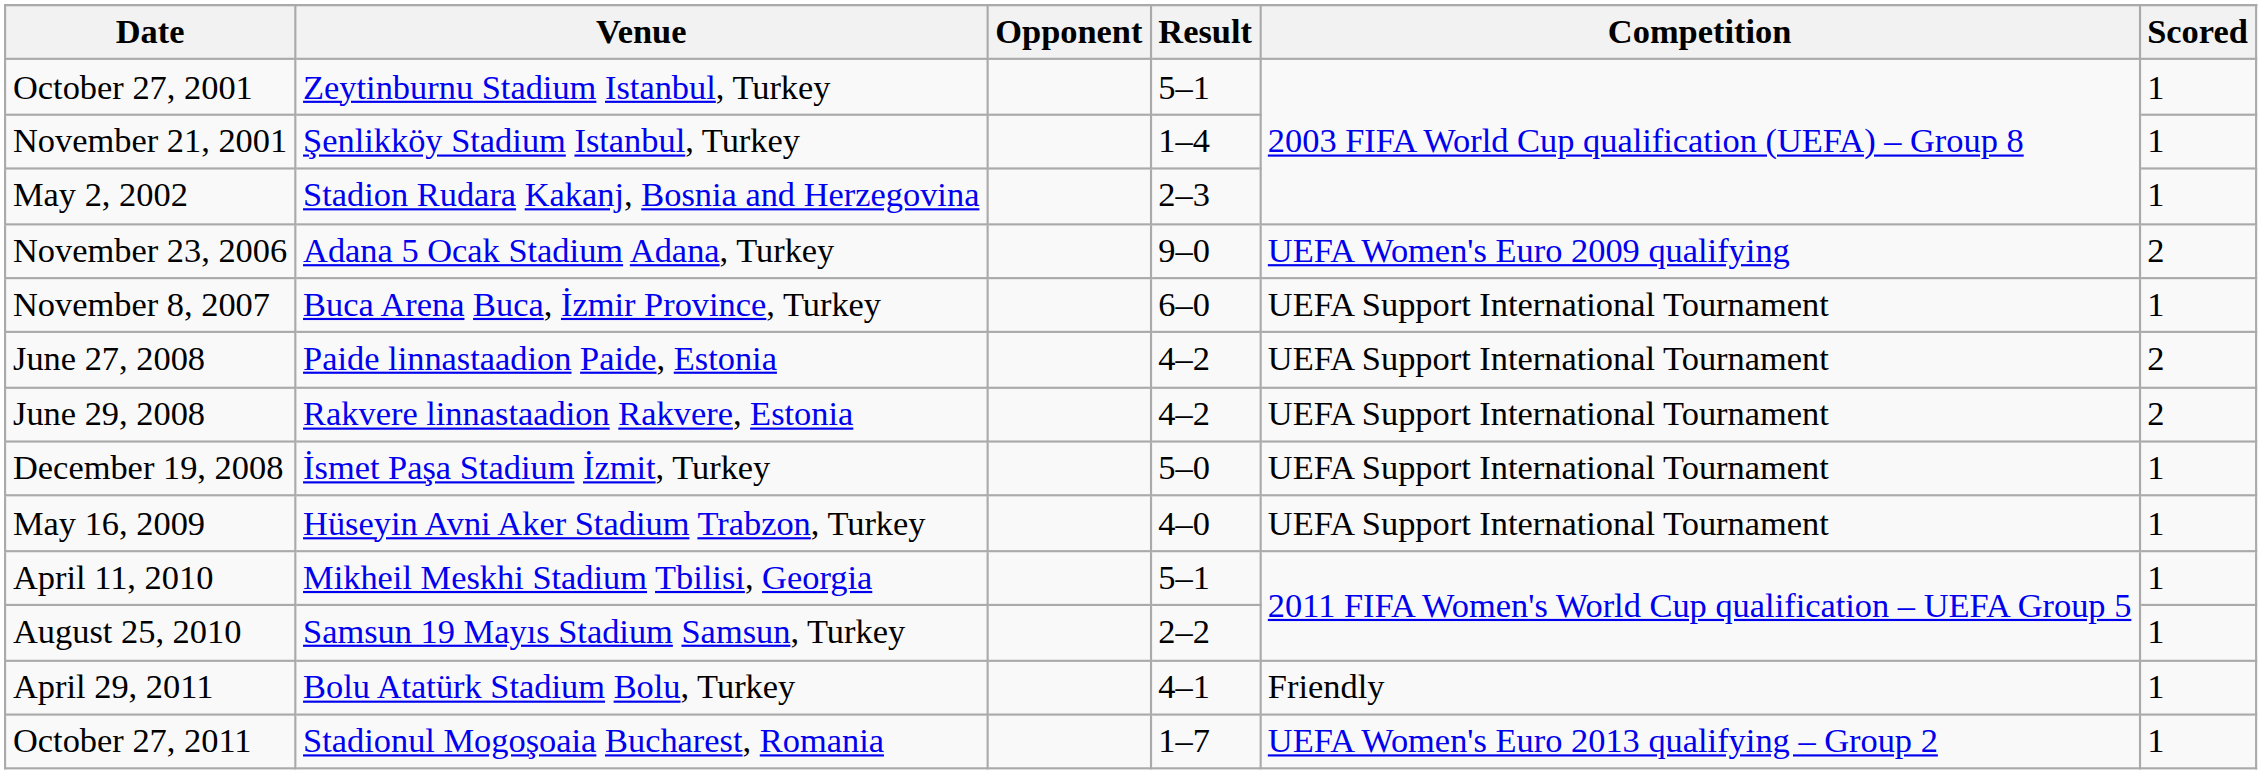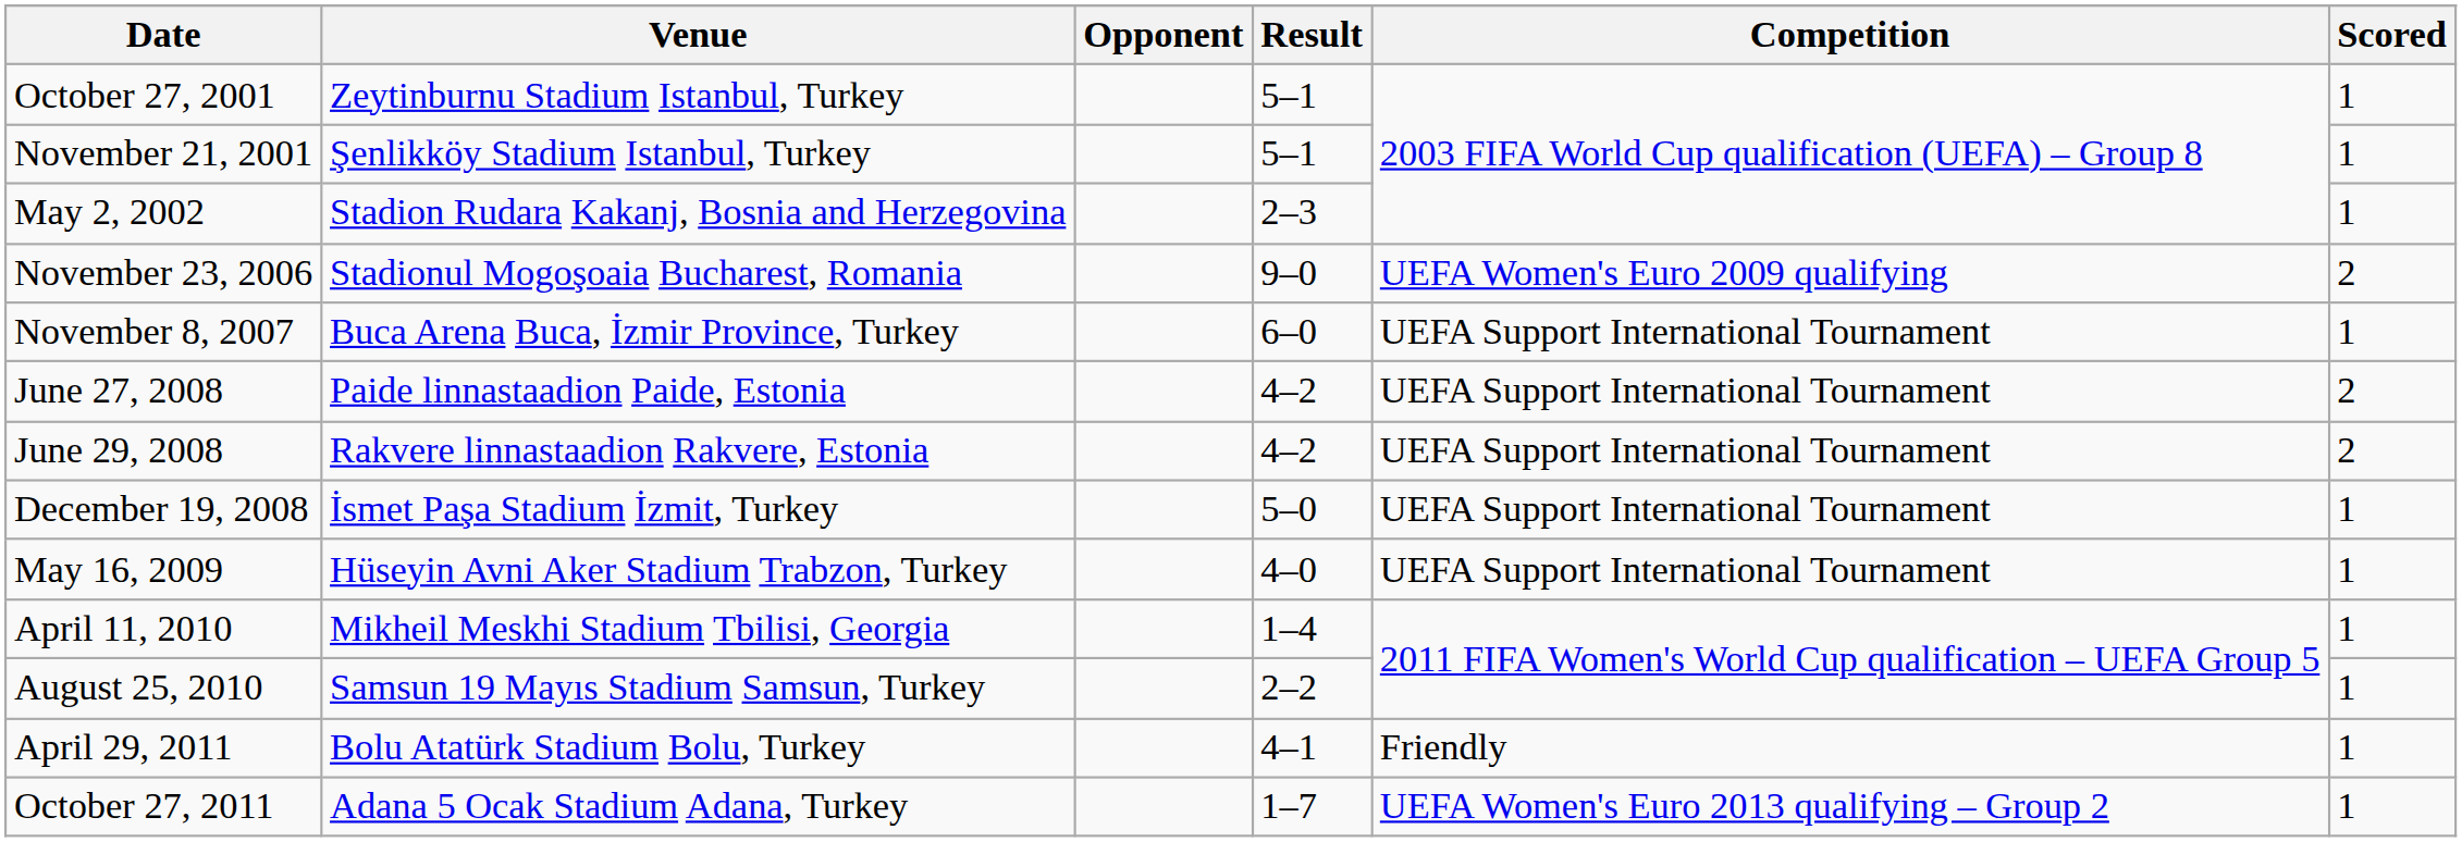November 21, 2001 | Result: 1–4 -> 5–1
November 23, 2006 | Venue: Adana 5 Ocak Stadium Adana, Turkey -> Stadionul Mogoşoaia Bucharest, Romania
April 11, 2010 | Result: 5–1 -> 1–4
October 27, 2011 | Venue: Stadionul Mogoşoaia Bucharest, Romania -> Adana 5 Ocak Stadium Adana, Turkey
